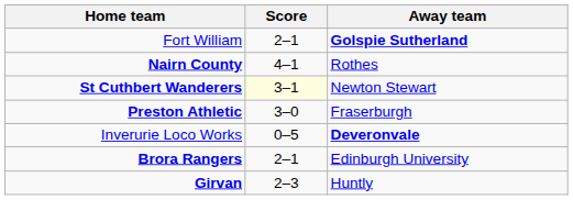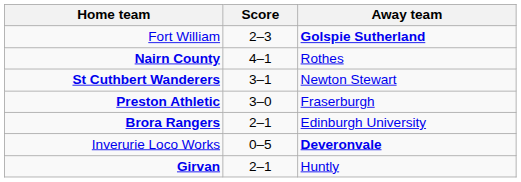Fort William | Score: 2–1 -> 2–3
St Cuthbert Wanderers | Score: lightyellow background -> no background
rows swapped: Brora Rangers <-> Inverurie Loco Works
Girvan | Score: 2–3 -> 2–1
